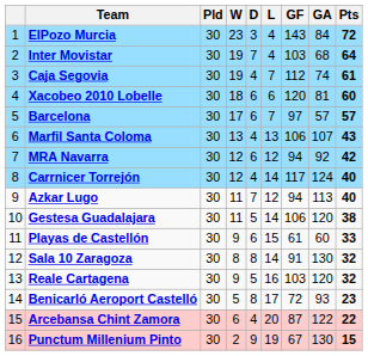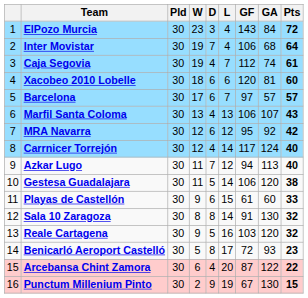Inter Movistar | GF: 103 -> 106
MRA Navarra | GF: 94 -> 95
